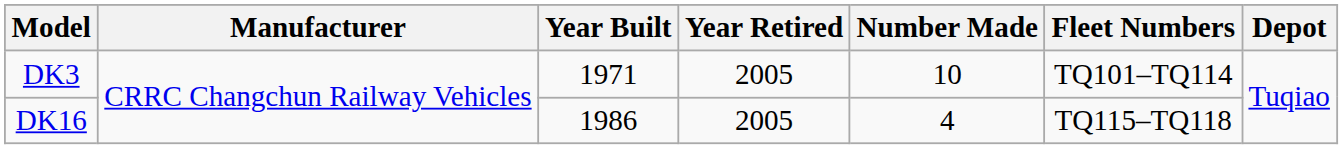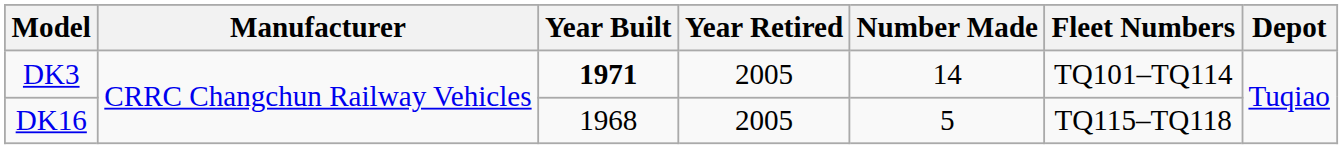DK3 | Year Built: normal -> bold
DK3 | Number Made: 10 -> 14
DK16 | Year Built: 1986 -> 1968
DK16 | Number Made: 4 -> 5
